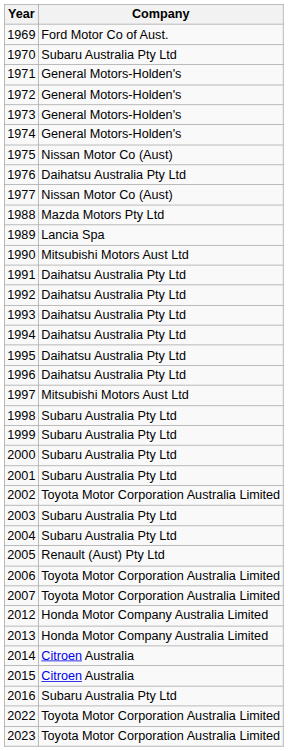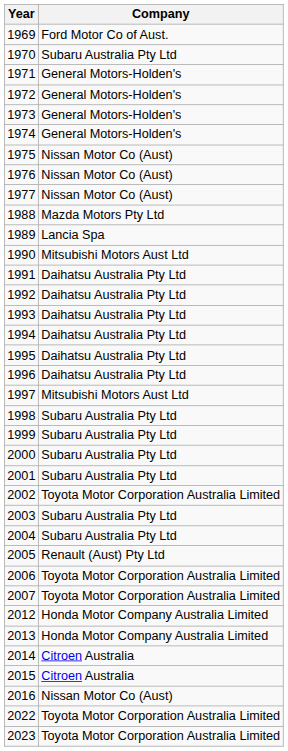1976 | Company: Daihatsu Australia Pty Ltd -> Nissan Motor Co (Aust)
2016 | Company: Subaru Australia Pty Ltd -> Nissan Motor Co (Aust)
